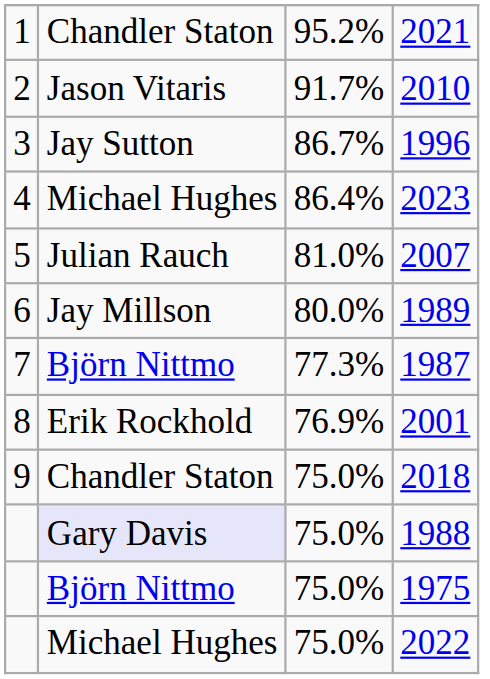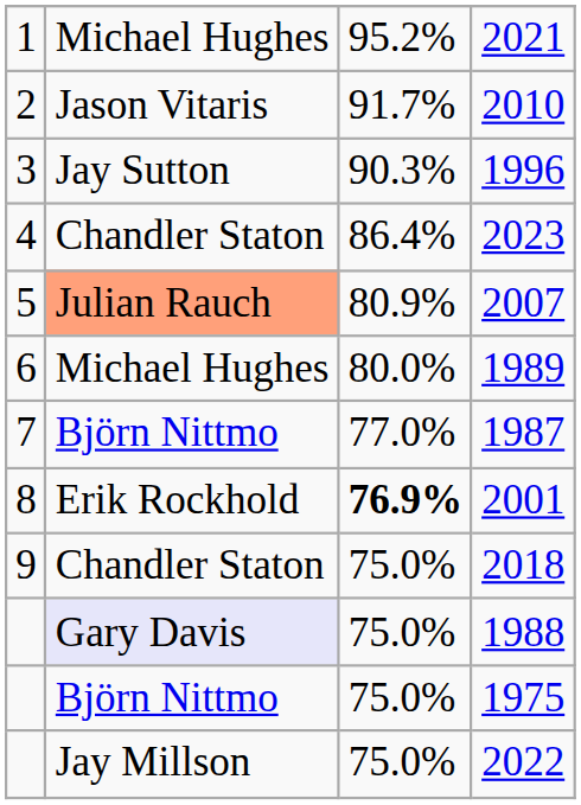2021 | column 2: Chandler Staton -> Michael Hughes
1996 | column 3: 86.7% -> 90.3%
2023 | column 2: Michael Hughes -> Chandler Staton
2007 | column 2: no background -> lightsalmon background
2007 | column 3: 81.0% -> 80.9%
1989 | column 2: Jay Millson -> Michael Hughes
1987 | column 3: 77.3% -> 77.0%
2001 | column 3: normal -> bold
2022 | column 2: Michael Hughes -> Jay Millson
